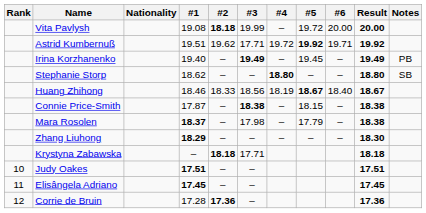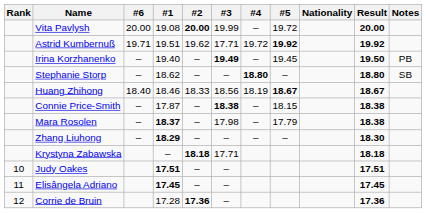columns swapped: Nationality <-> #6
Vita Pavlysh | #2: 18.18 -> 20.00
Irina Korzhanenko | Result: 19.49 -> 19.50
